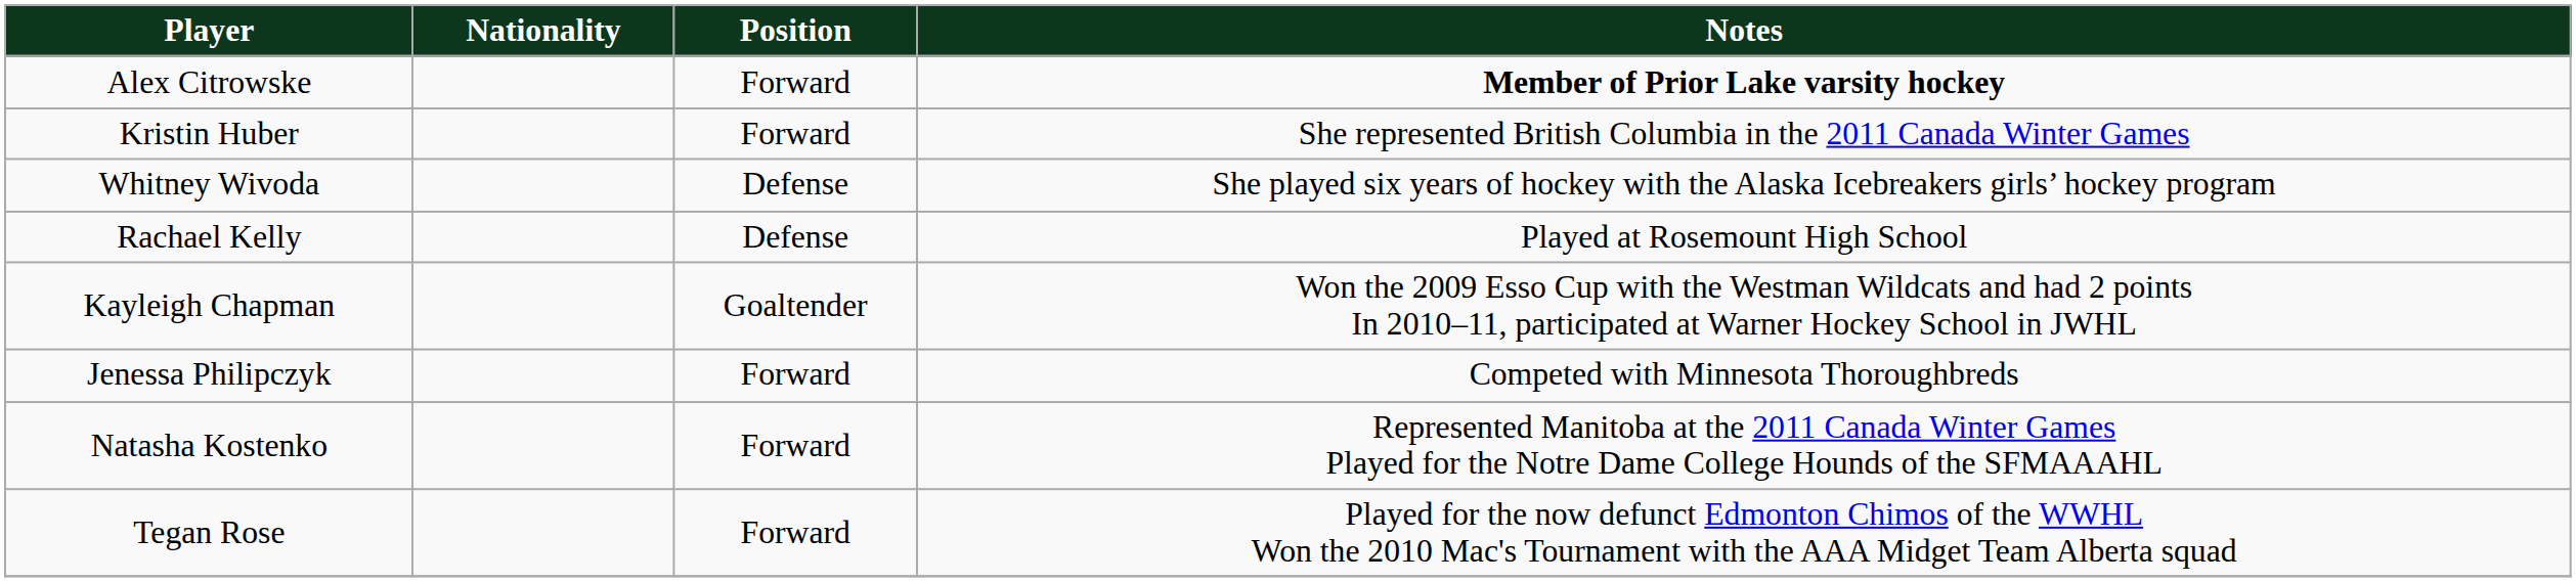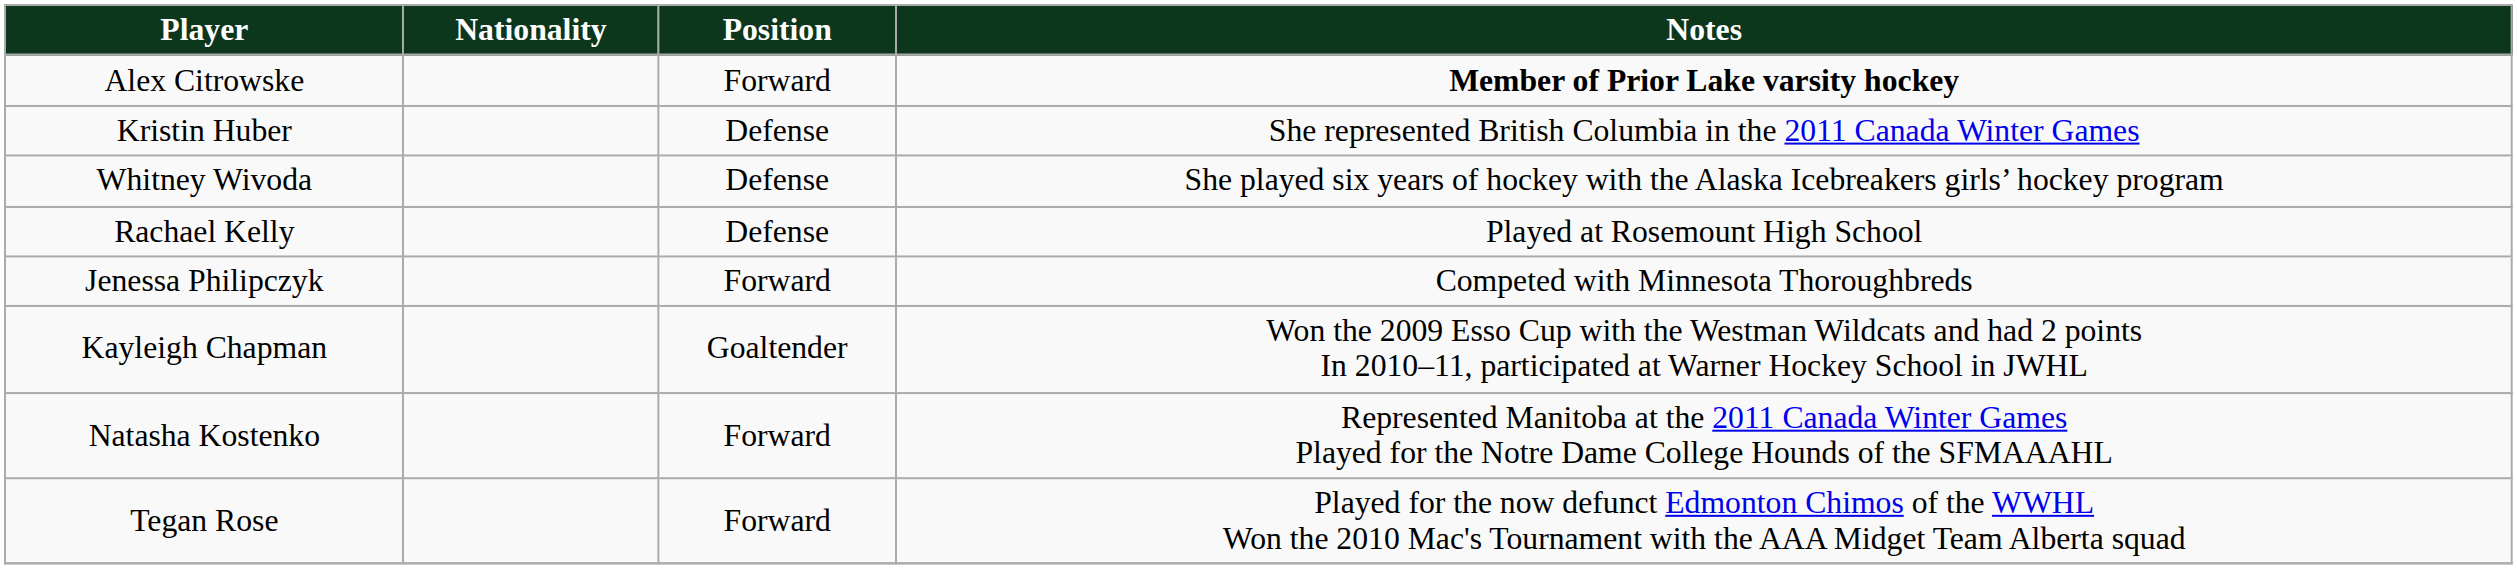Kristin Huber | Position: Forward -> Defense
rows swapped: Jenessa Philipczyk <-> Kayleigh Chapman
